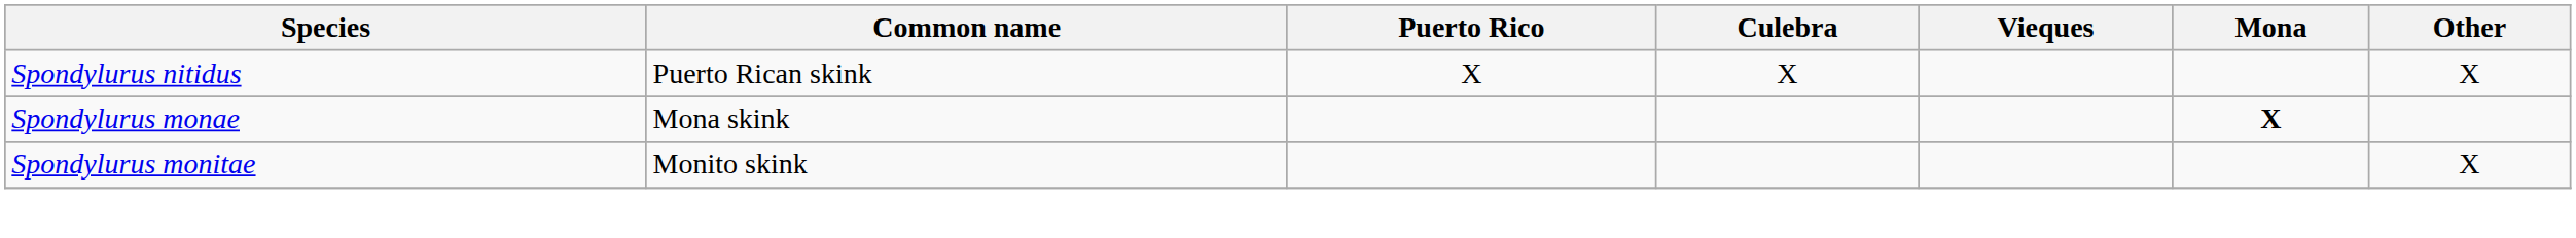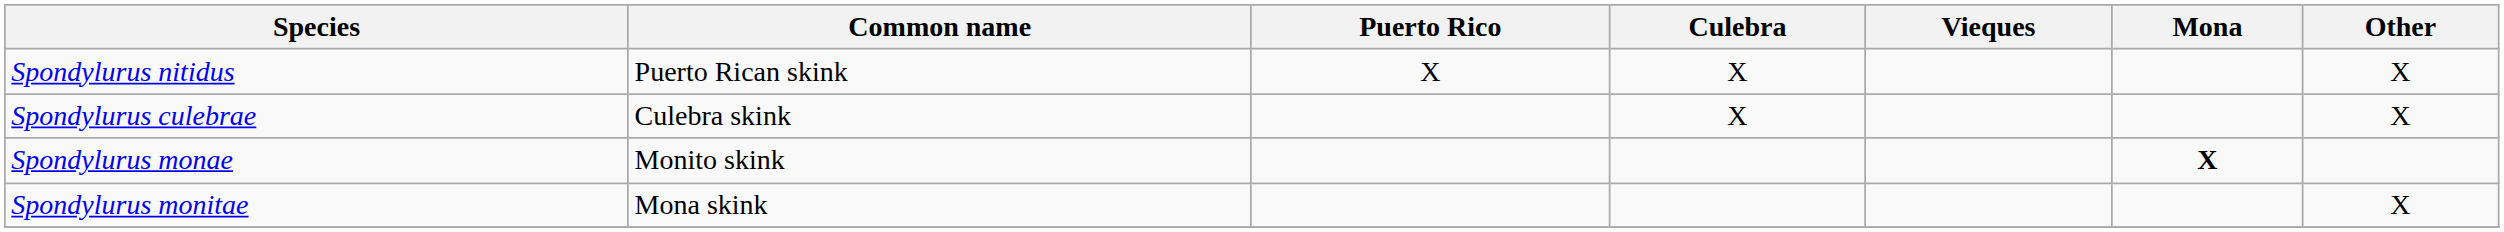+ row: Spondylurus culebrae | Culebra skink | X | X
Spondylurus monae | Common name: Mona skink -> Monito skink
Spondylurus monitae | Common name: Monito skink -> Mona skink
